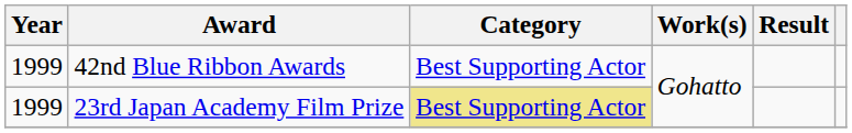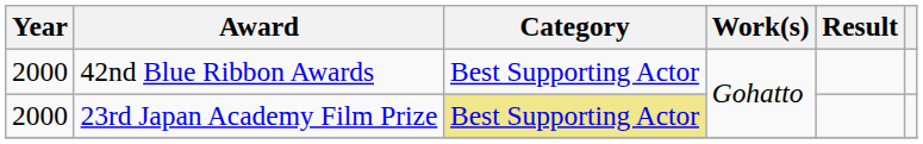42nd Blue Ribbon Awards | Year: 1999 -> 2000
23rd Japan Academy Film Prize | Year: 1999 -> 2000
